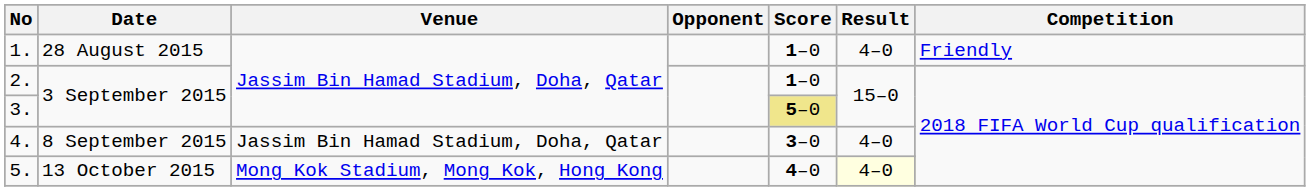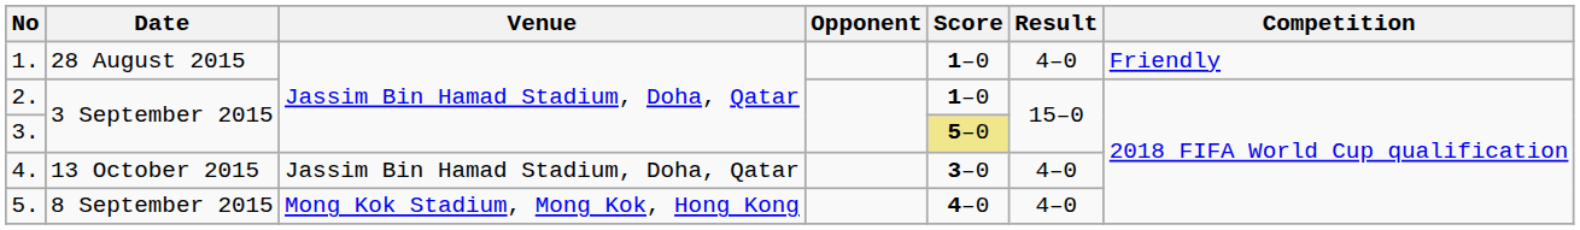4. | Date: 8 September 2015 -> 13 October 2015
5. | Date: 13 October 2015 -> 8 September 2015
5. | Result: lightyellow background -> no background
